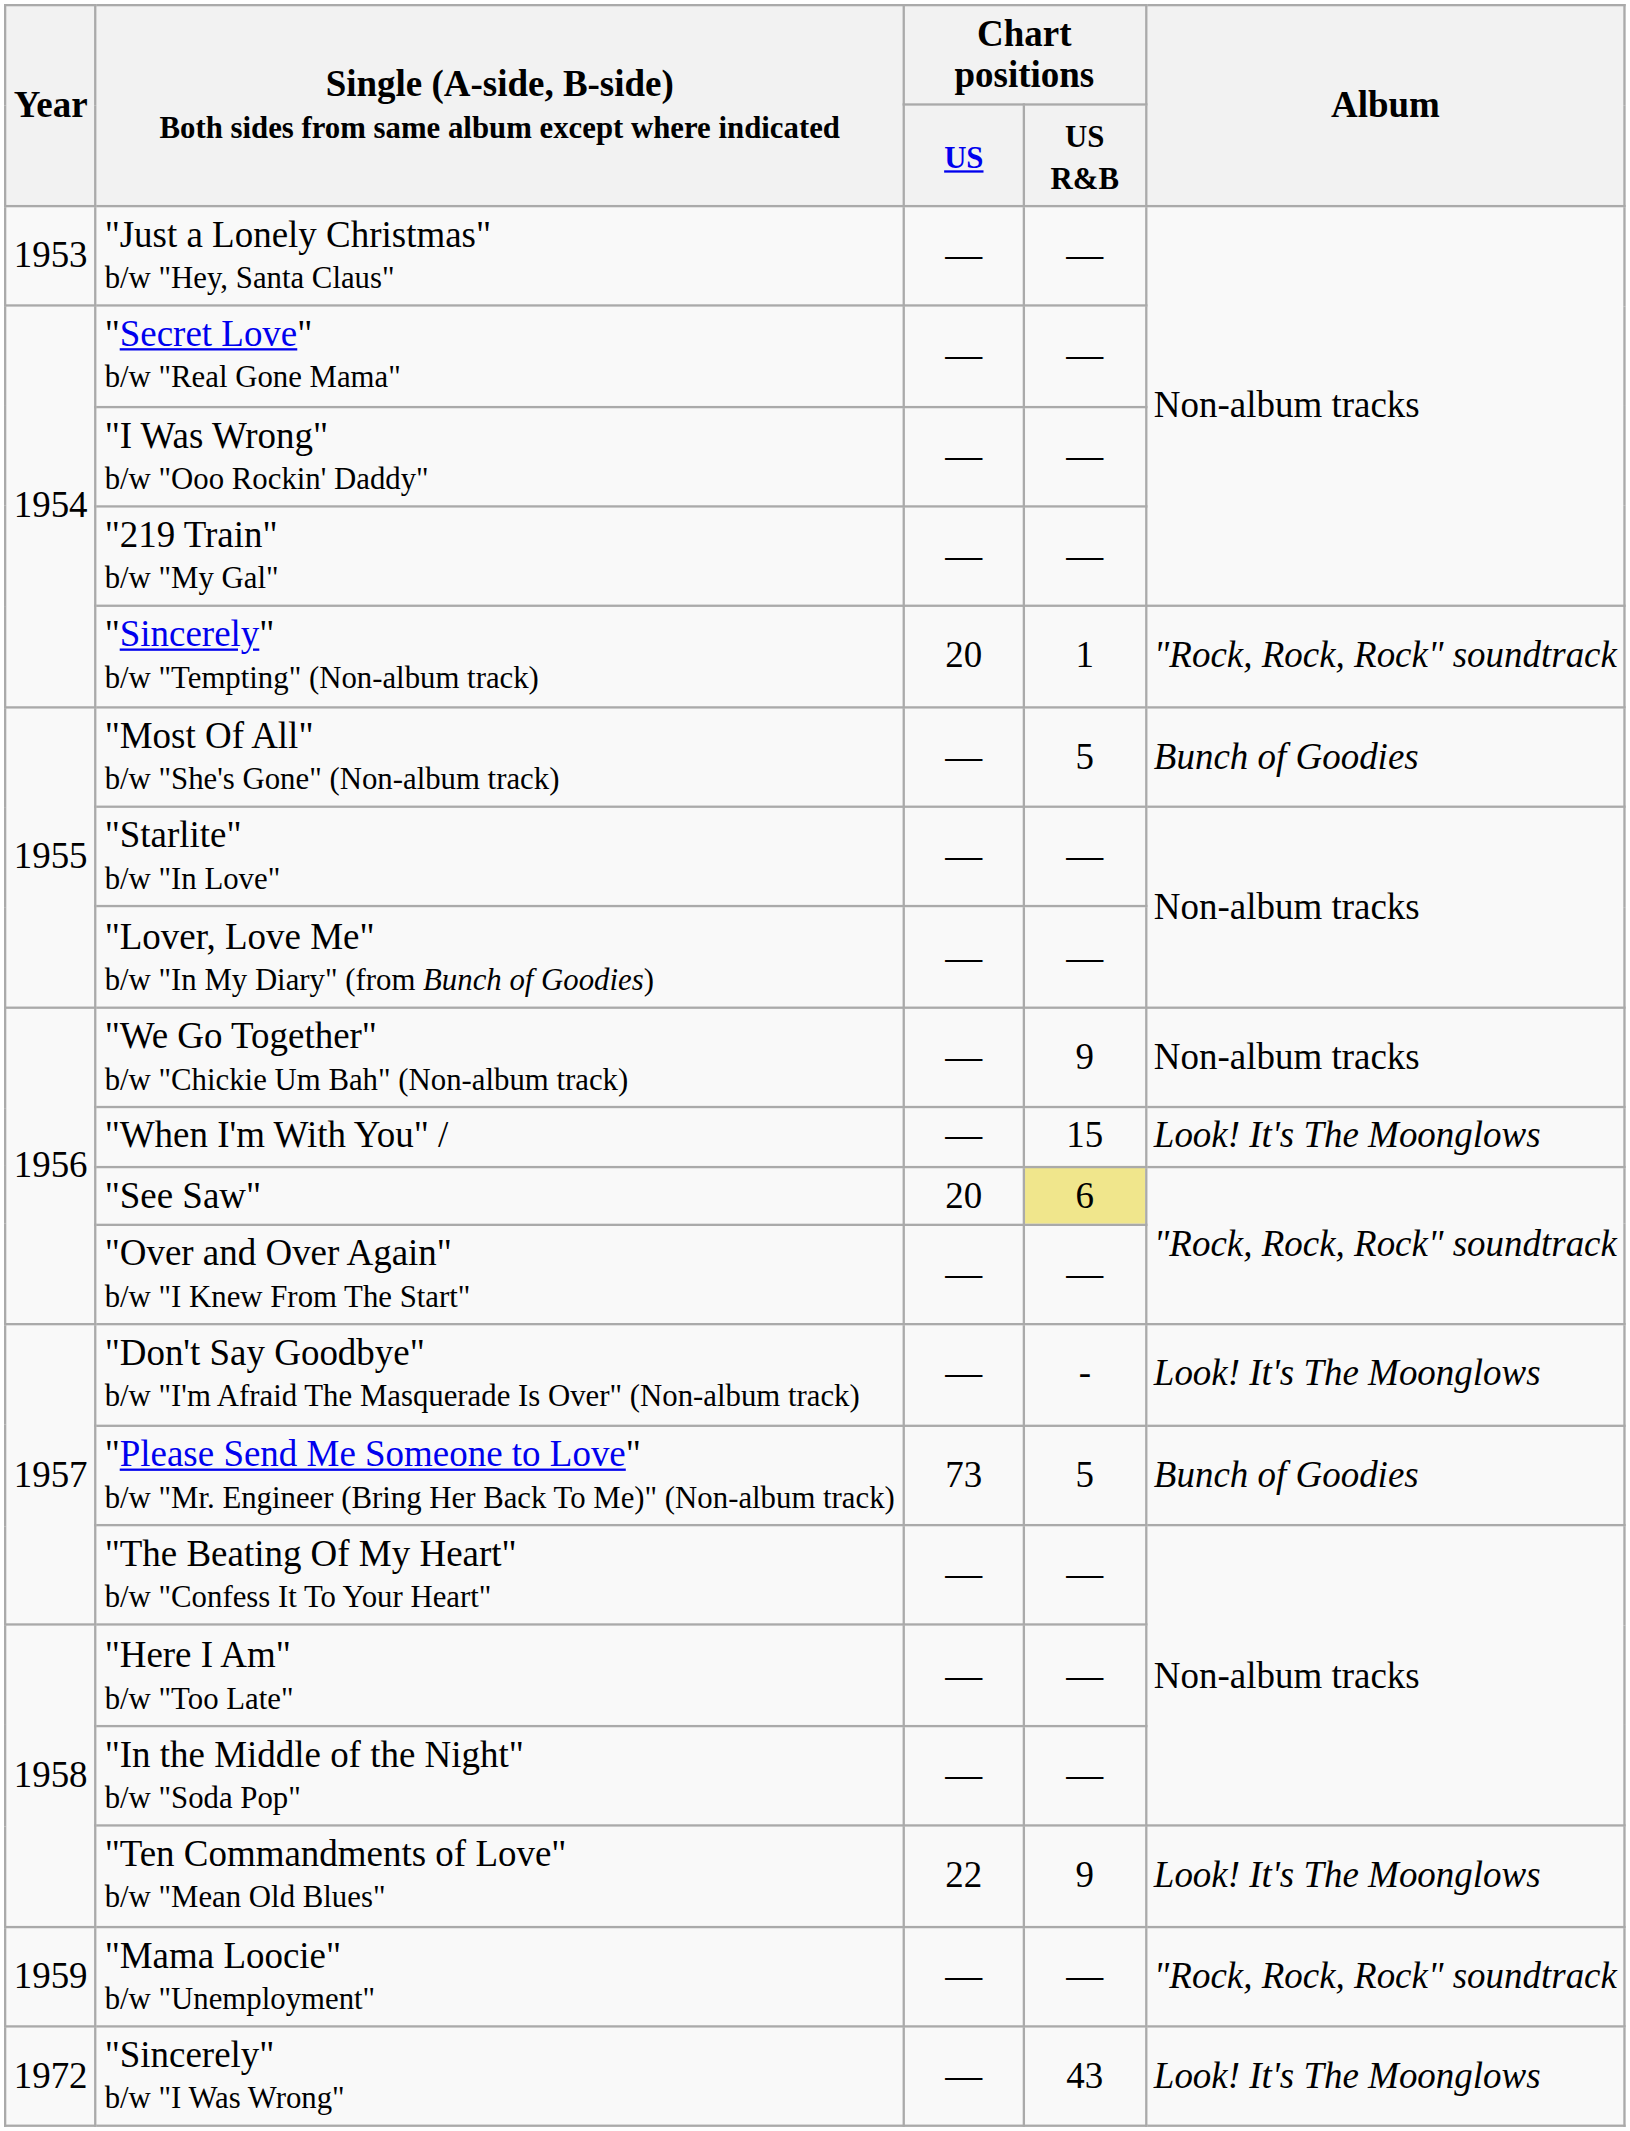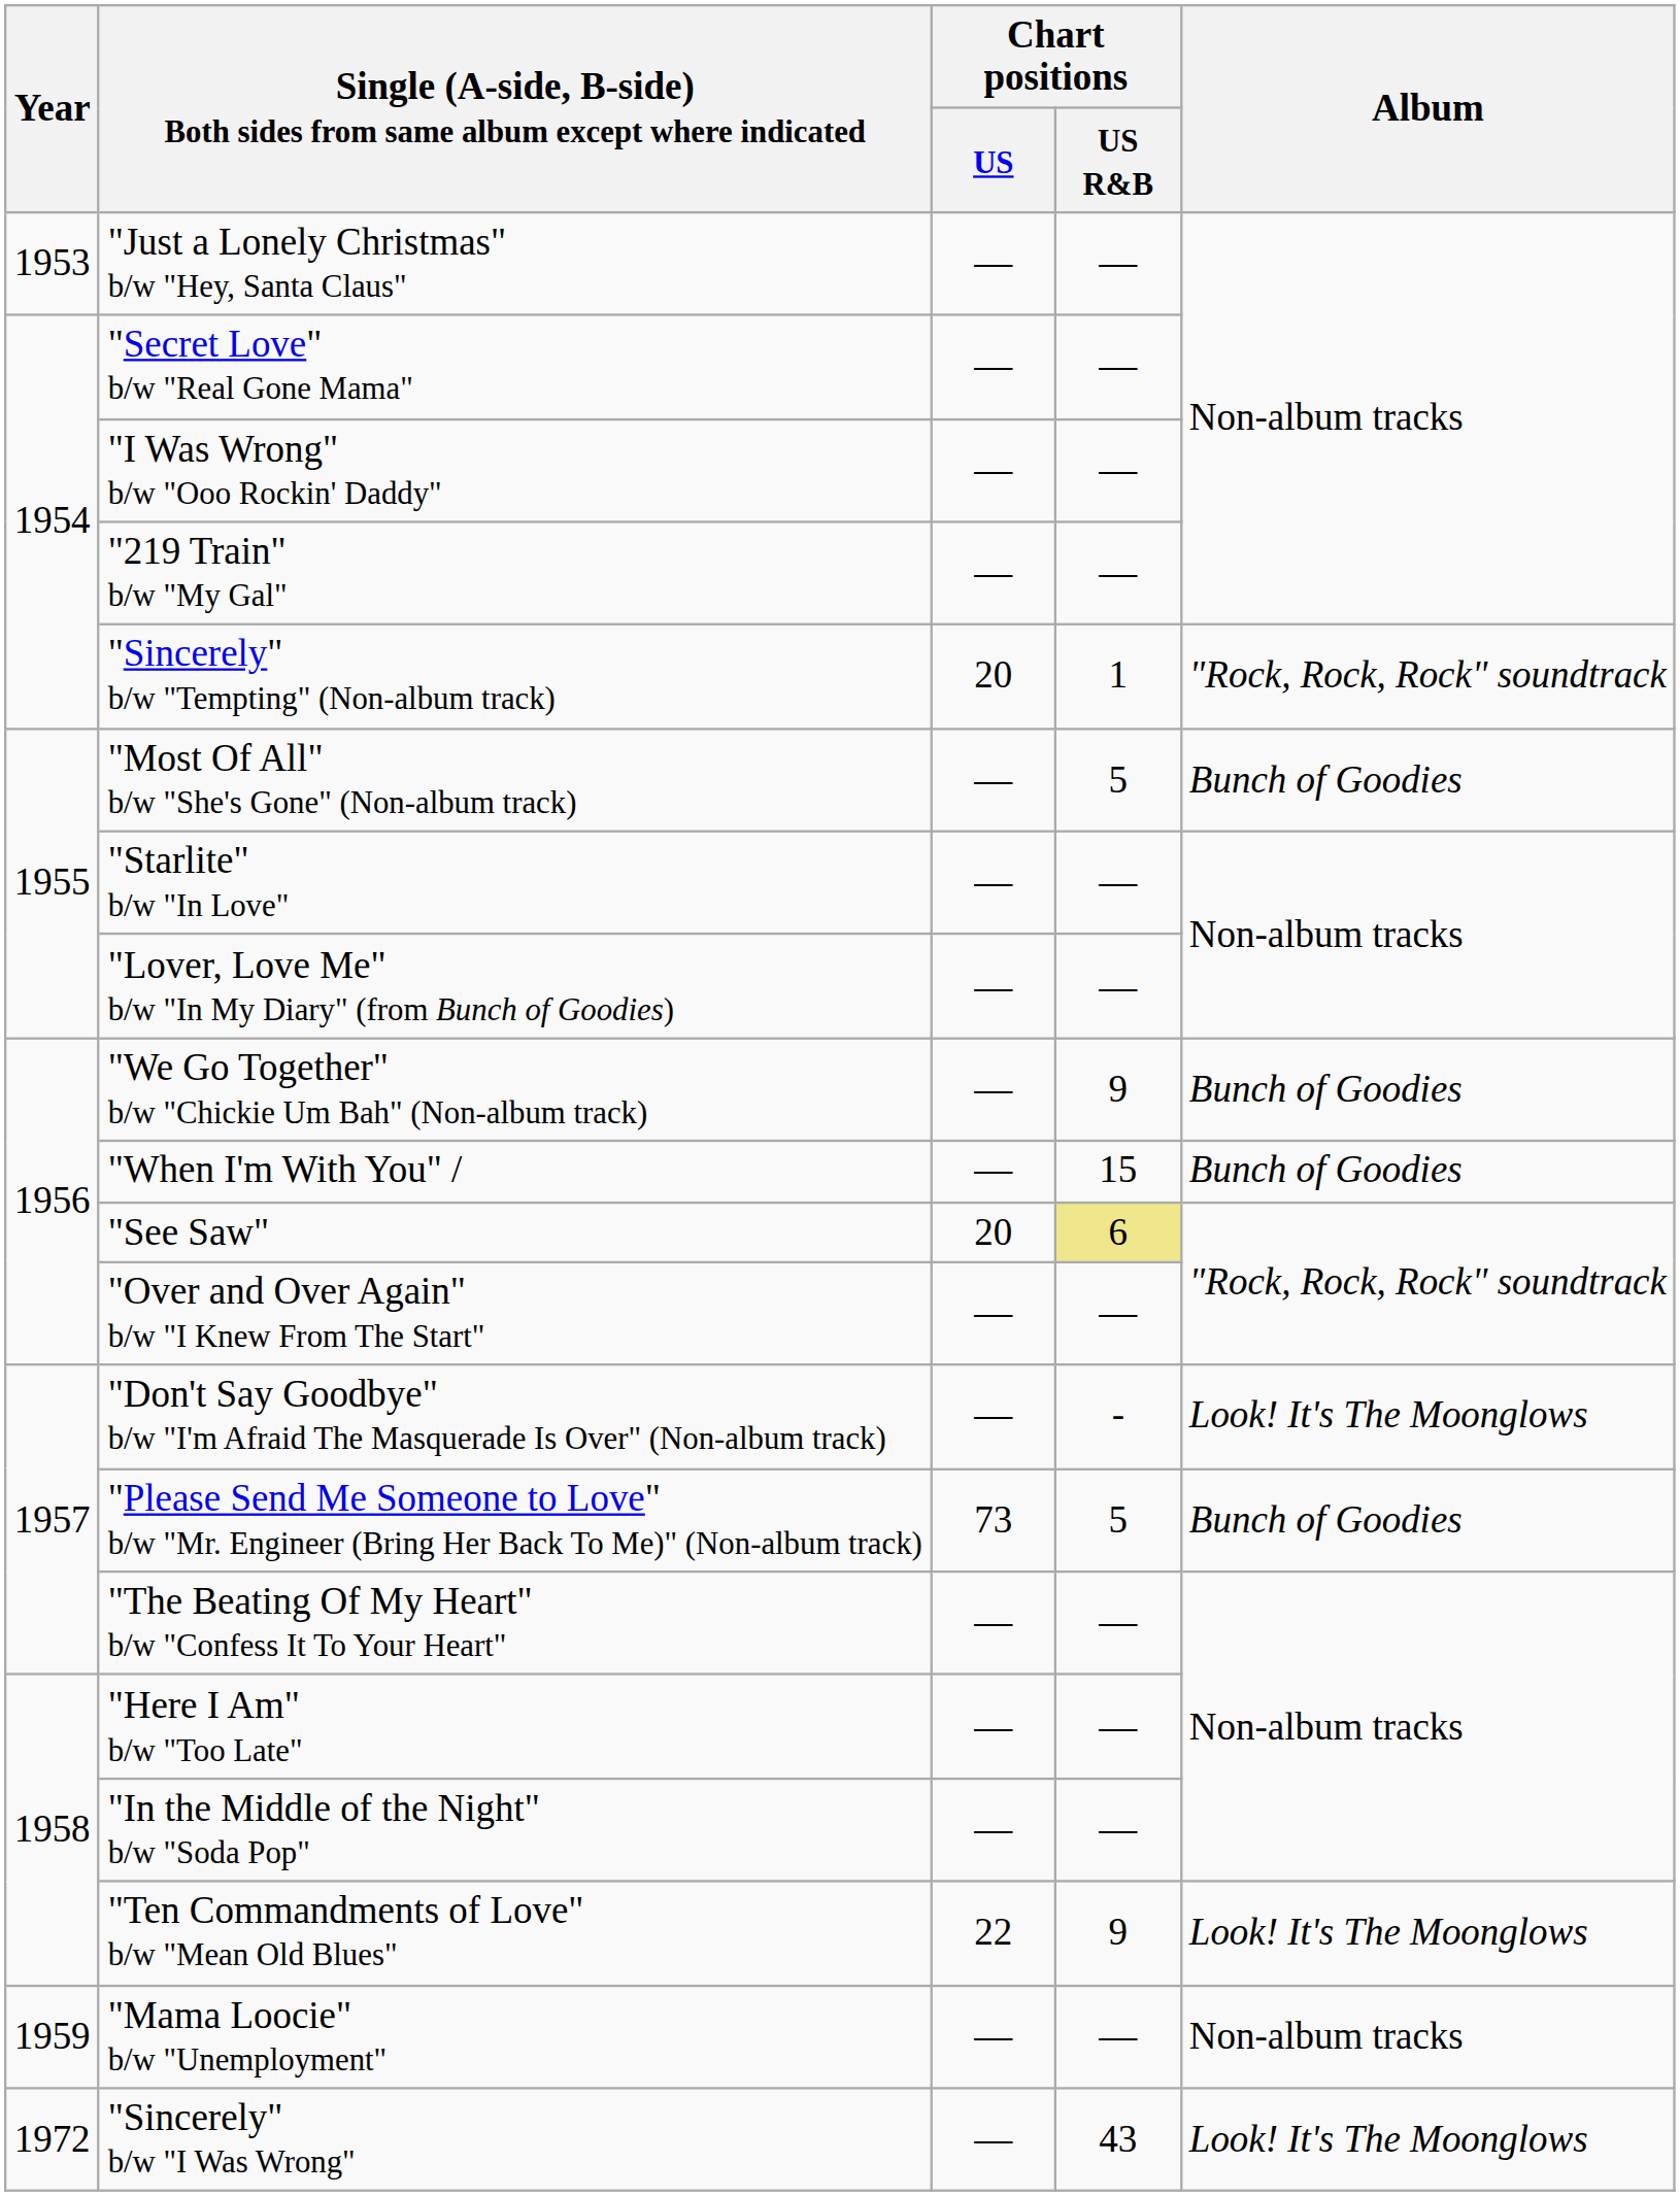"We Go Together" b/w "Chickie Um Bah" (Non-album track) | Album: Non-album tracks -> Bunch of Goodies
"When I'm With You" / | Album: Look! It's The Moonglows -> Bunch of Goodies
"Mama Loocie" b/w "Unemployment" | Album: "Rock, Rock, Rock" soundtrack -> Non-album tracks
